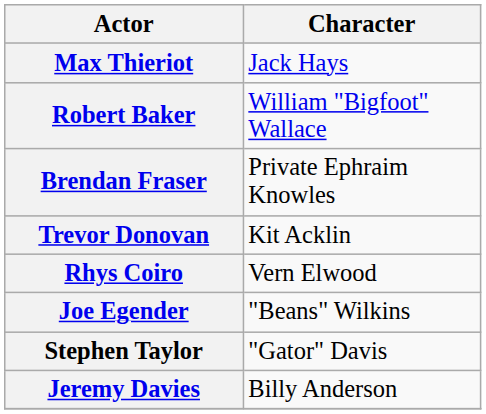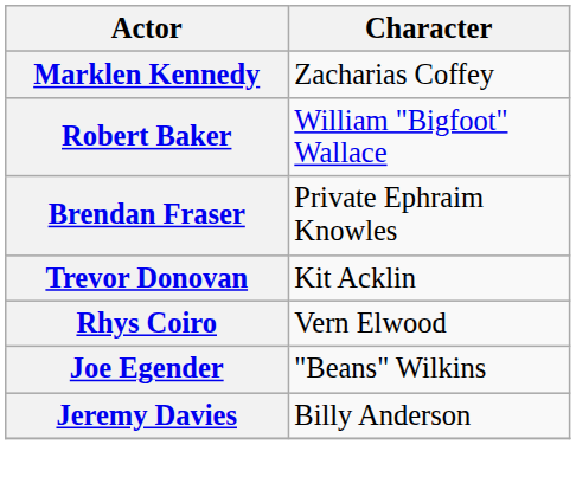- row: Max Thieriot | Jack Hays
+ row: Marklen Kennedy | Zacharias Coffey
- row: Stephen Taylor | "Gator" Davis
